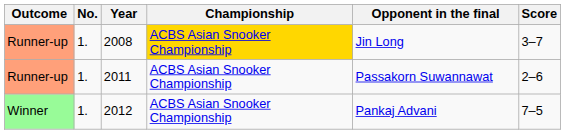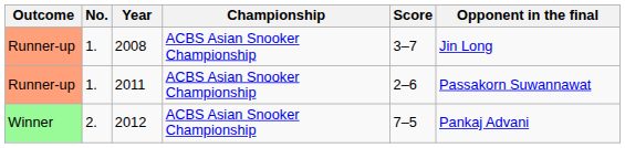columns swapped: Opponent in the final <-> Score
2008 | Championship: gold background -> no background
2012 | No.: 1. -> 2.
